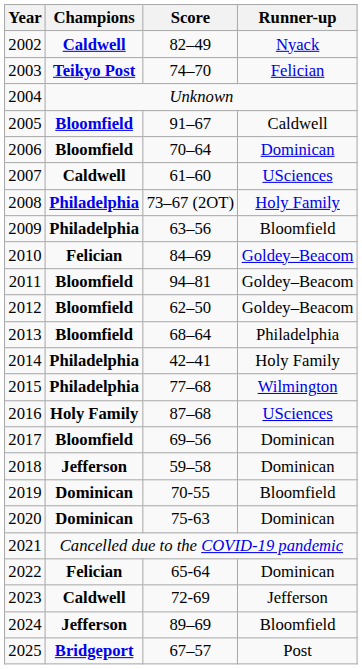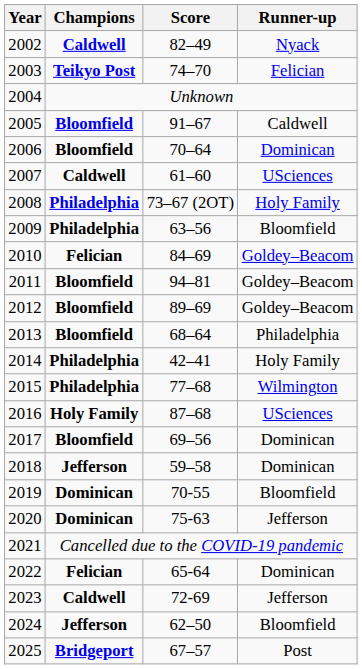2012 | Score: 62–50 -> 89–69
2020 | Runner-up: Dominican -> Jefferson
2024 | Score: 89–69 -> 62–50
